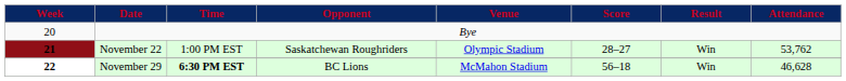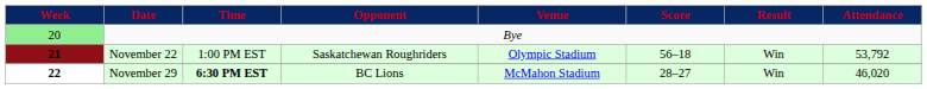Bye | Week: no background -> lightgreen background
November 22 | Score: 28–27 -> 56–18
November 22 | Attendance: 53,762 -> 53,792
November 29 | Score: 56–18 -> 28–27
November 29 | Attendance: 46,628 -> 46,020
